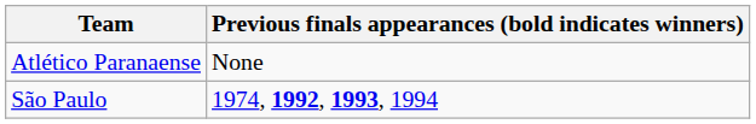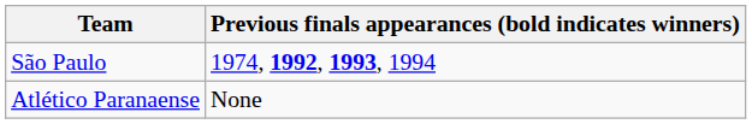rows swapped: Atlético Paranaense <-> São Paulo
